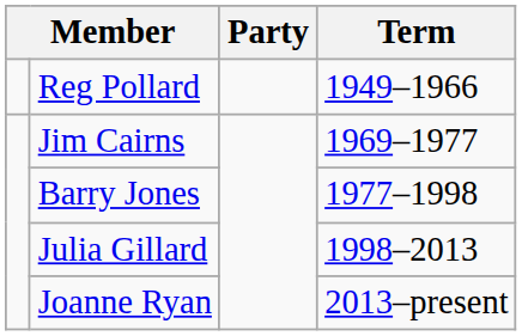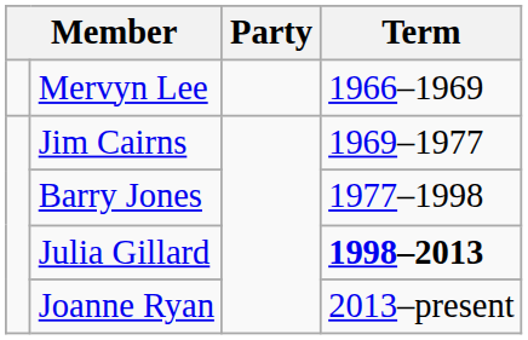- row: Reg Pollard | 1949–1966
+ row: Mervyn Lee | 1966–1969
Julia Gillard | Term: normal -> bold
